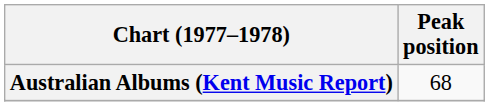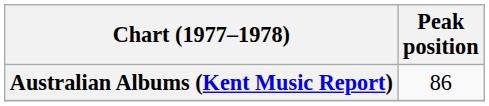Australian Albums (Kent Music Report) | Peak position: 68 -> 86
